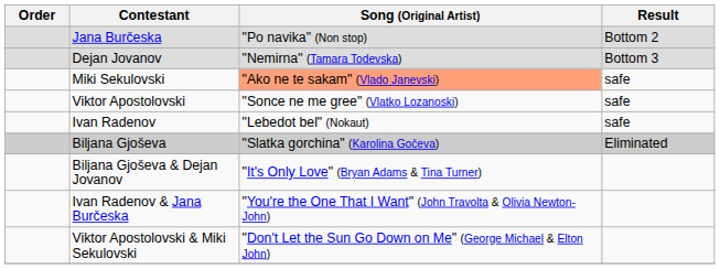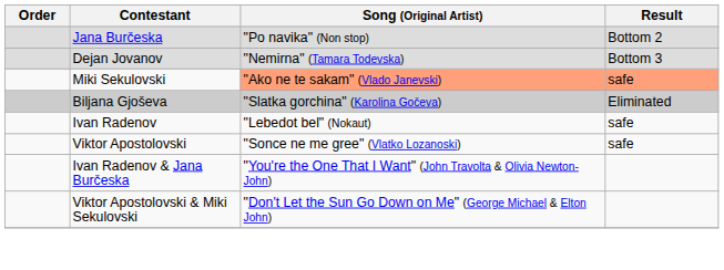Miki Sekulovski | Result: no background -> lightsalmon background
rows swapped: Biljana Gjoševa <-> Viktor Apostolovski
- row: Biljana Gjoševa & Dejan Jovanov | "It's Only Love" (Bryan Adams & Tina Turner)
